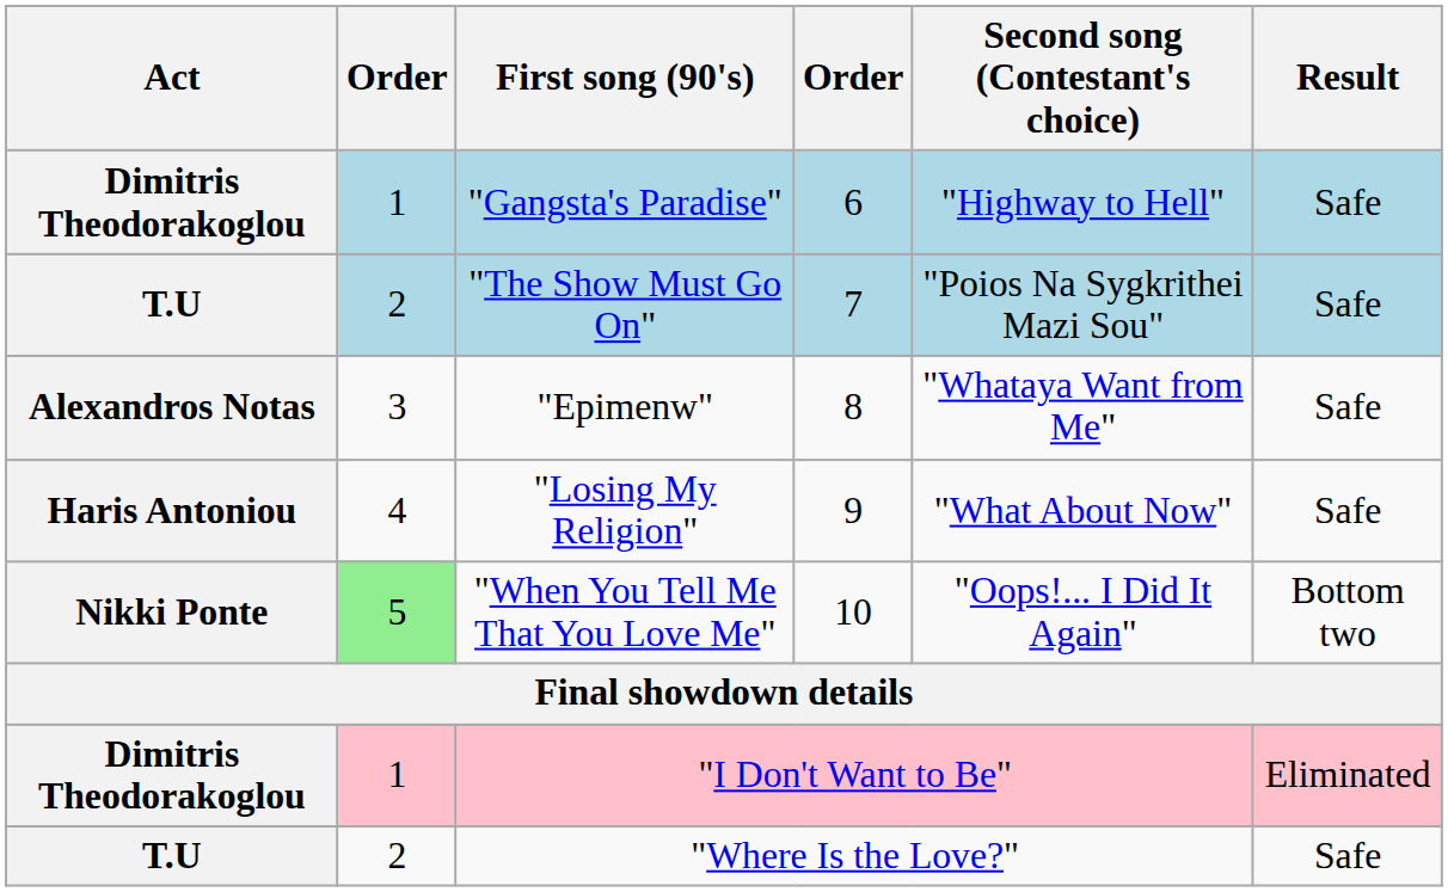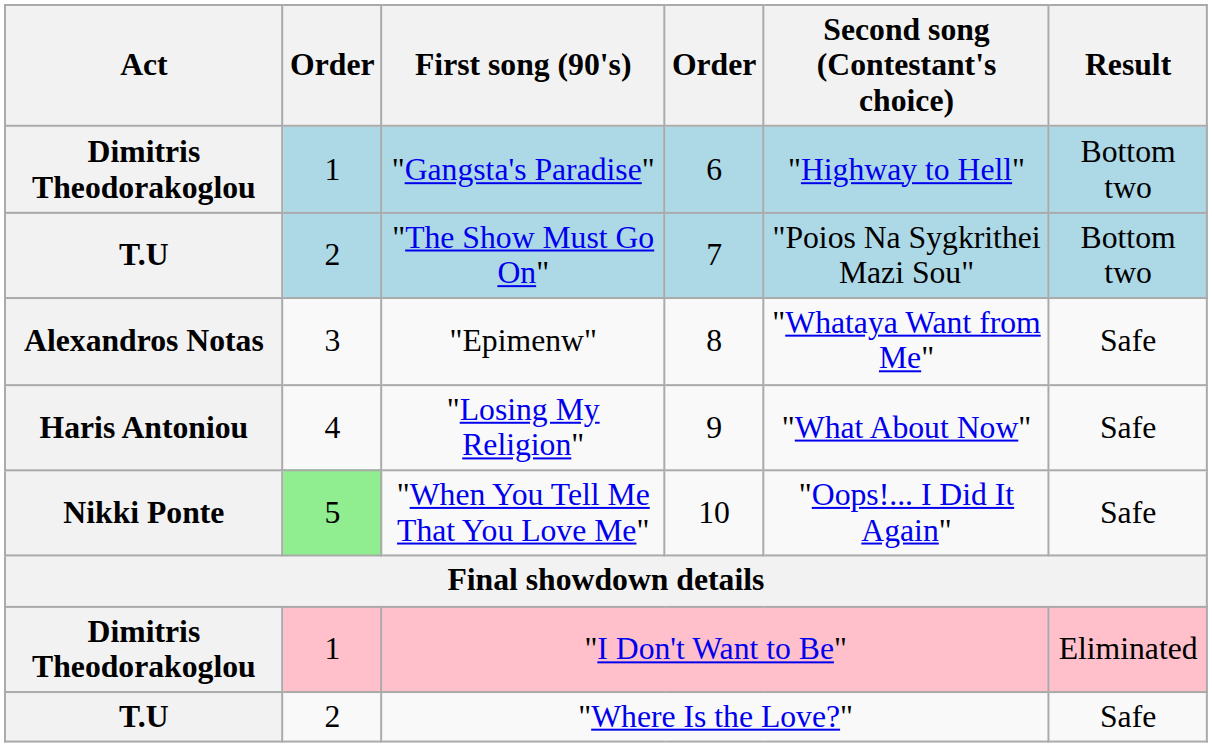"Gangsta's Paradise" | Result: Safe -> Bottom two
"The Show Must Go On" | Result: Safe -> Bottom two
"When You Tell Me That You Love Me" | Result: Bottom two -> Safe
